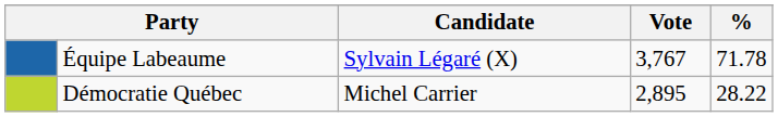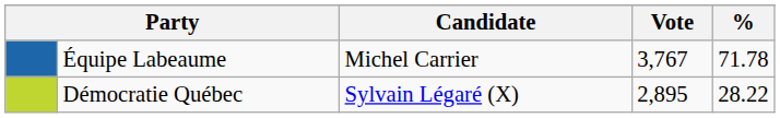Équipe Labeaume | Candidate: Sylvain Légaré (X) -> Michel Carrier
Démocratie Québec | Candidate: Michel Carrier -> Sylvain Légaré (X)
